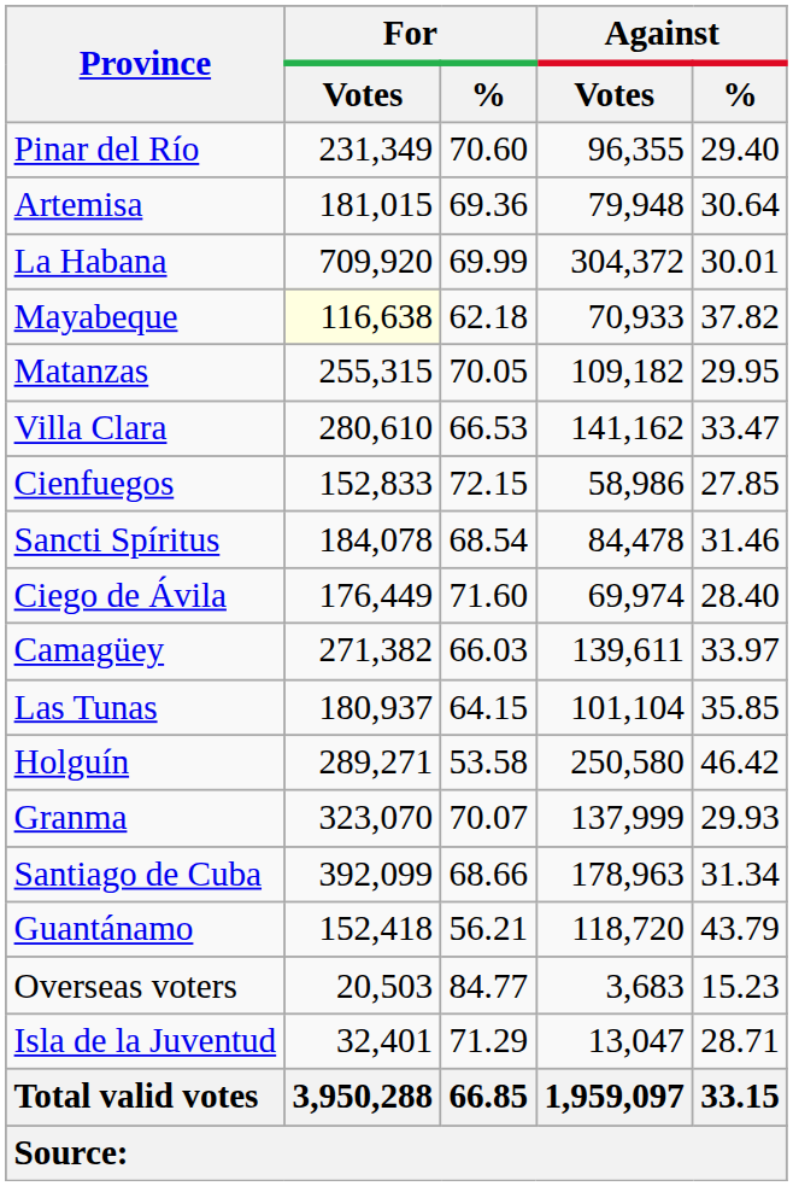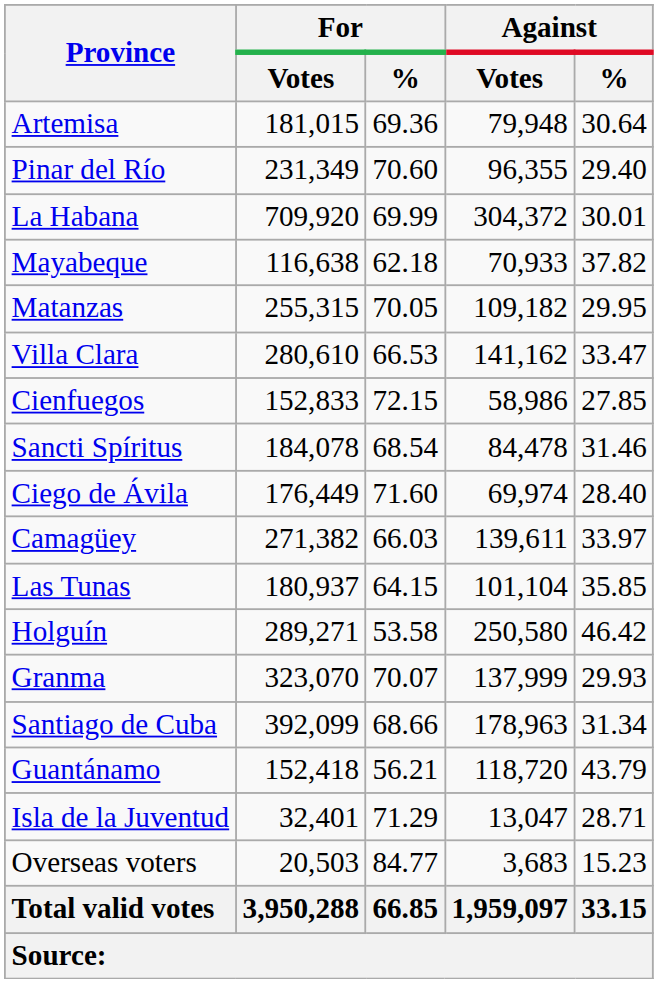rows swapped: Pinar del Río <-> Artemisa
Mayabeque | For / Votes: lightyellow background -> no background
rows swapped: Isla de la Juventud <-> Overseas voters
